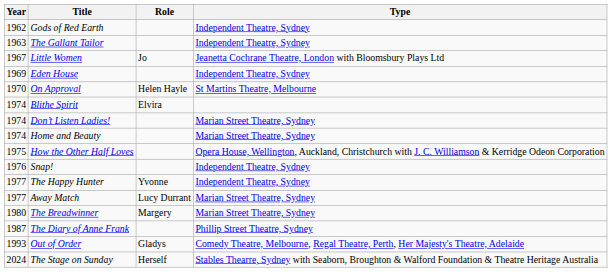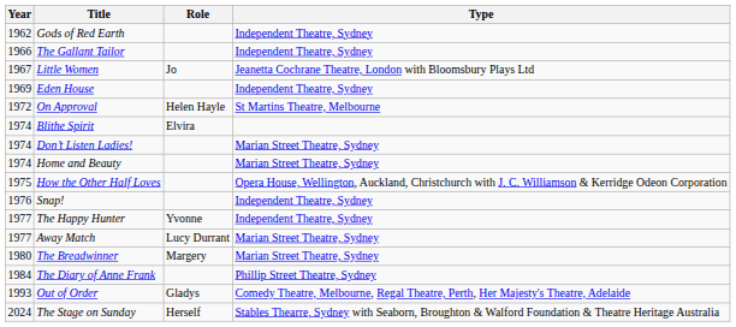The Gallant Tailor | Year: 1963 -> 1966
On Approval | Year: 1970 -> 1972
The Diary of Anne Frank | Year: 1987 -> 1984
